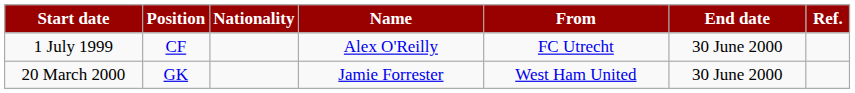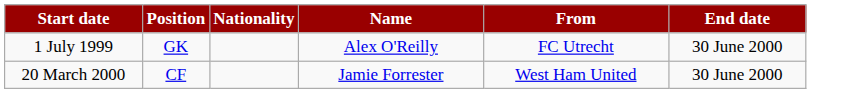- column: Ref.
1 July 1999 | Position: CF -> GK
20 March 2000 | Position: GK -> CF
